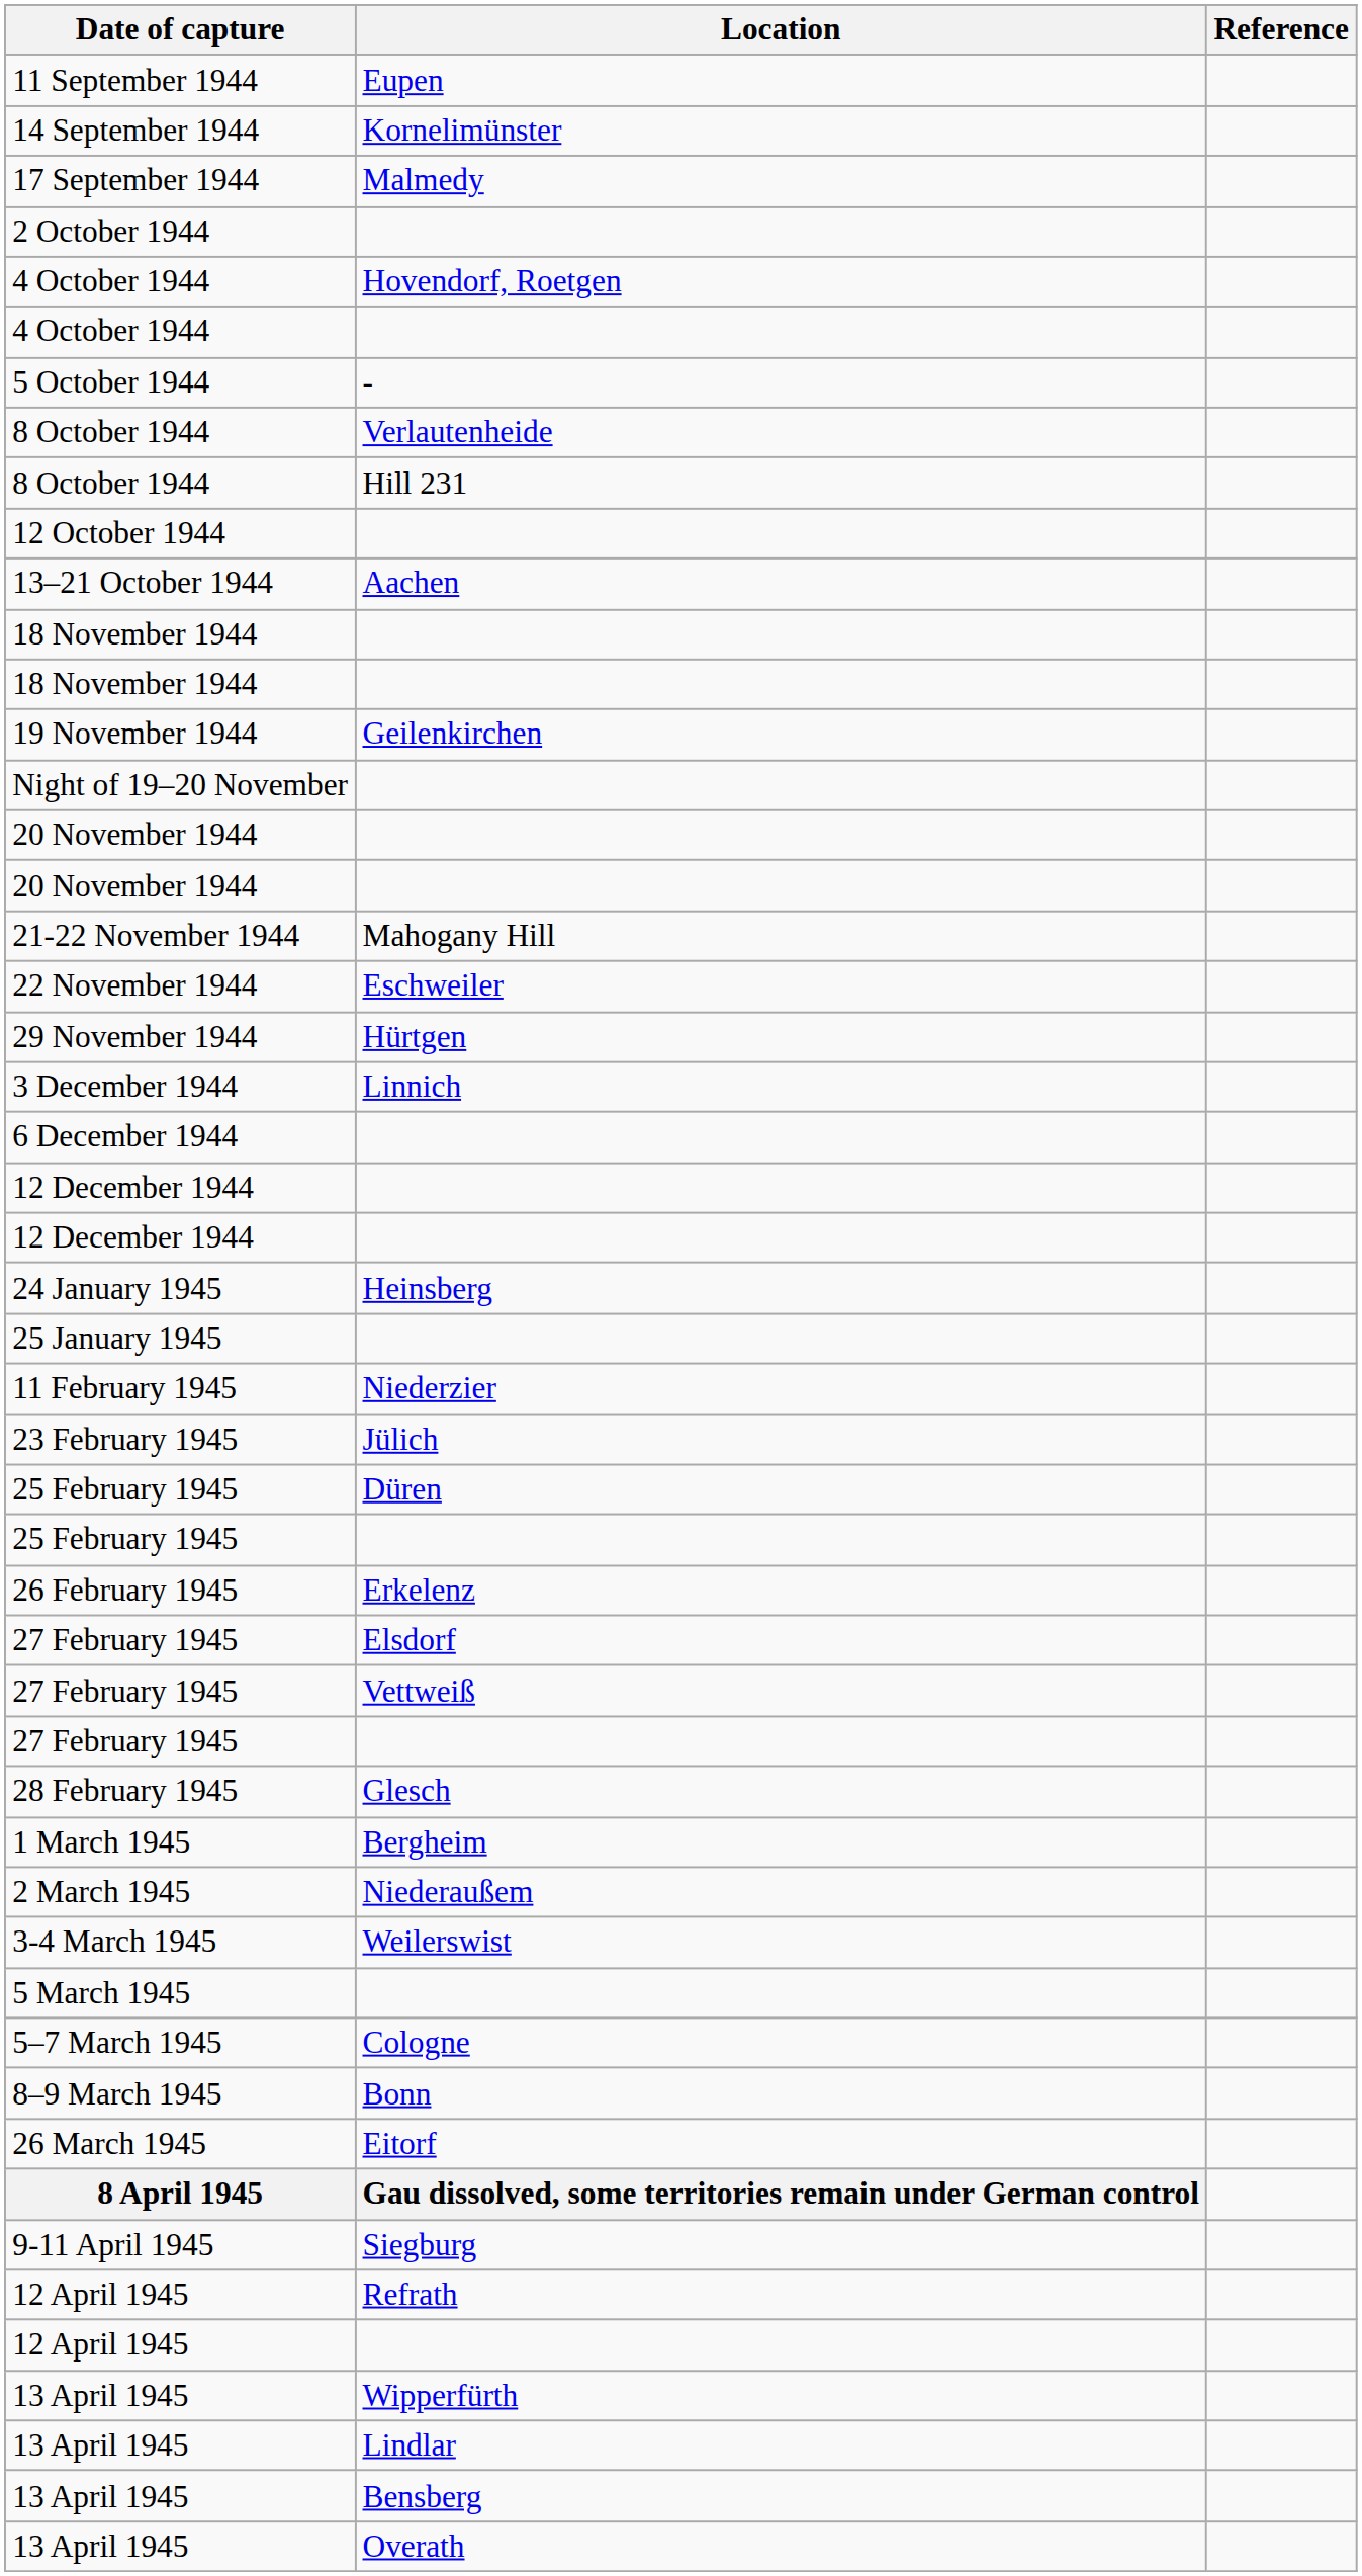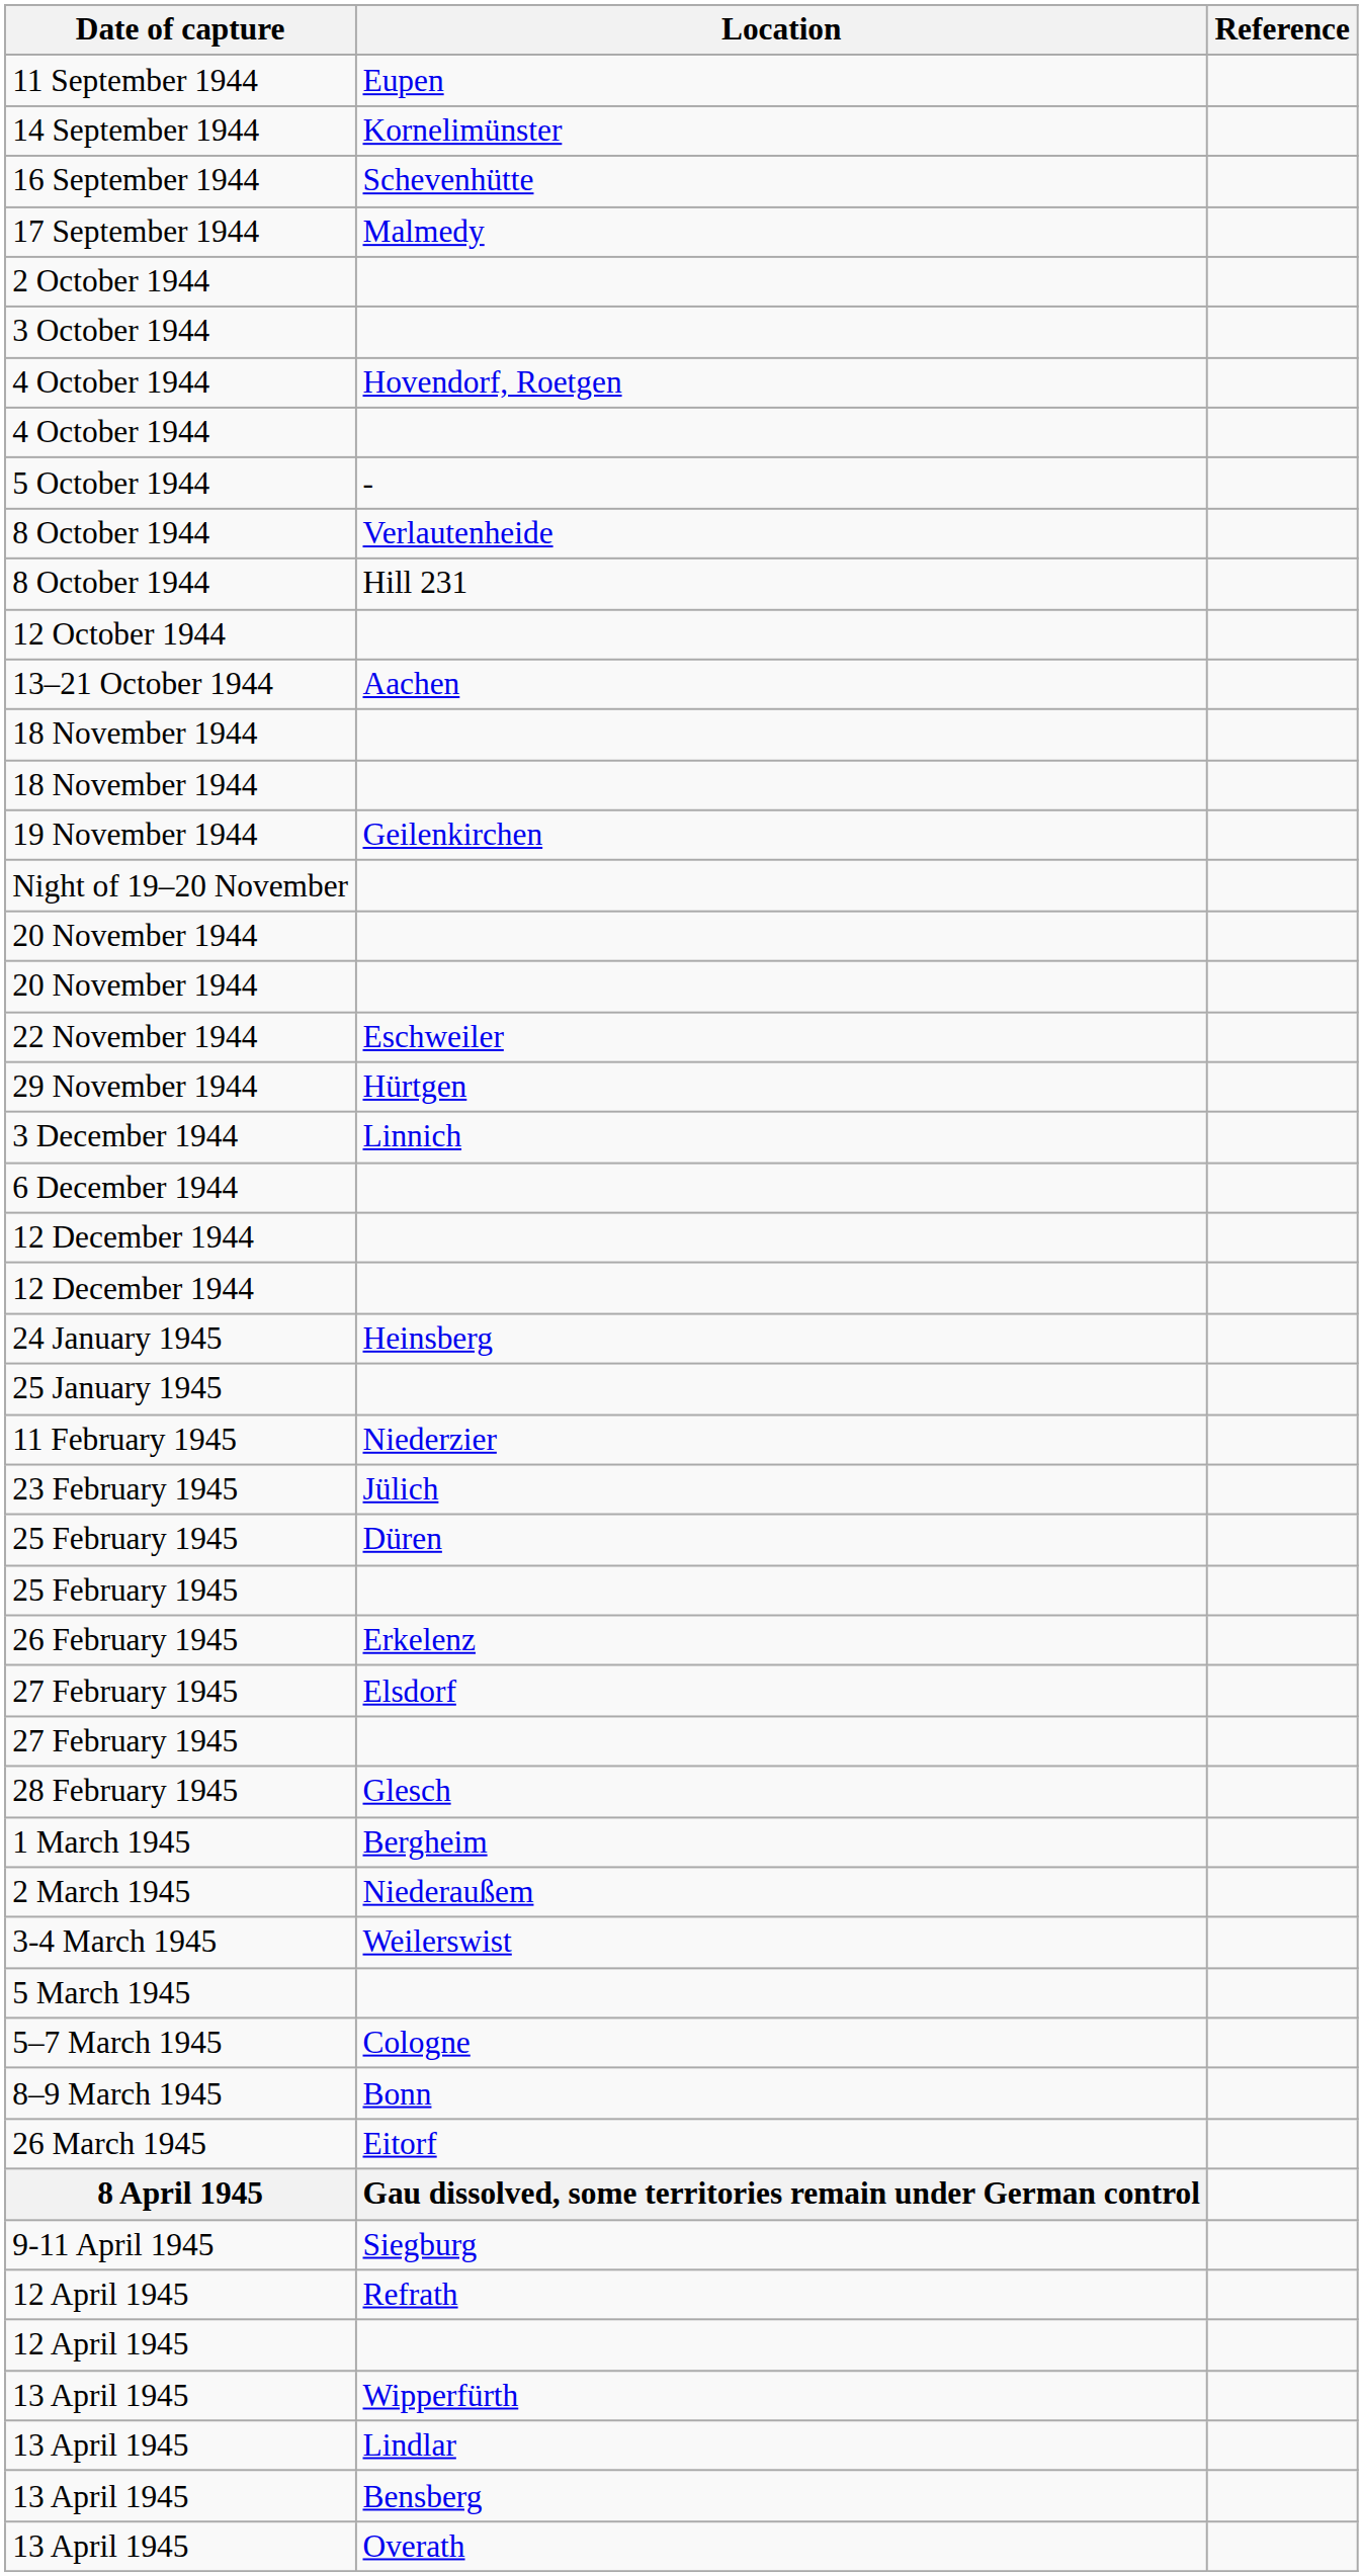+ row: 16 September 1944 | Schevenhütte
+ row: 3 October 1944
- row: 21-22 November 1944 | Mahogany Hill
- row: 27 February 1945 | Vettweiß
